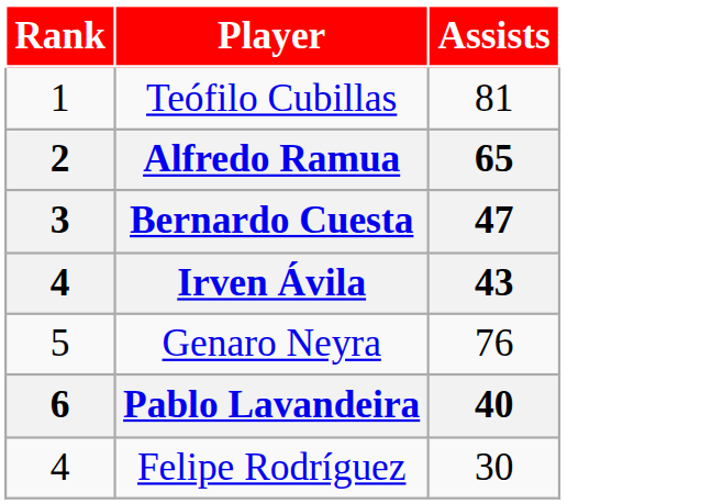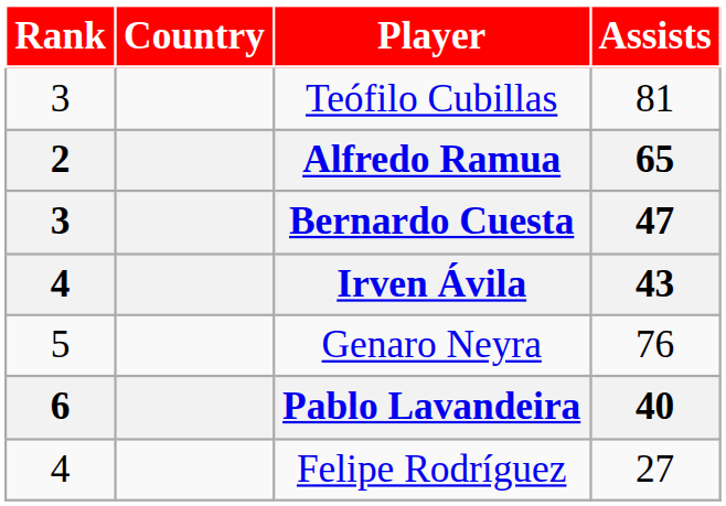+ column: Country
Teófilo Cubillas | Rank: 1 -> 3
Felipe Rodríguez | Assists: 30 -> 27
